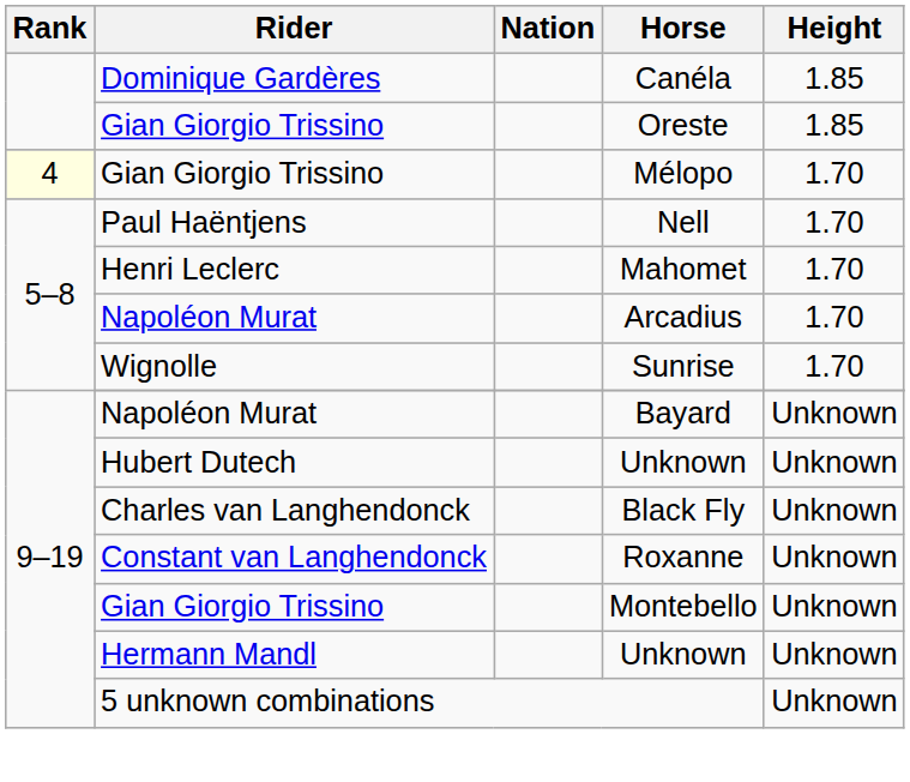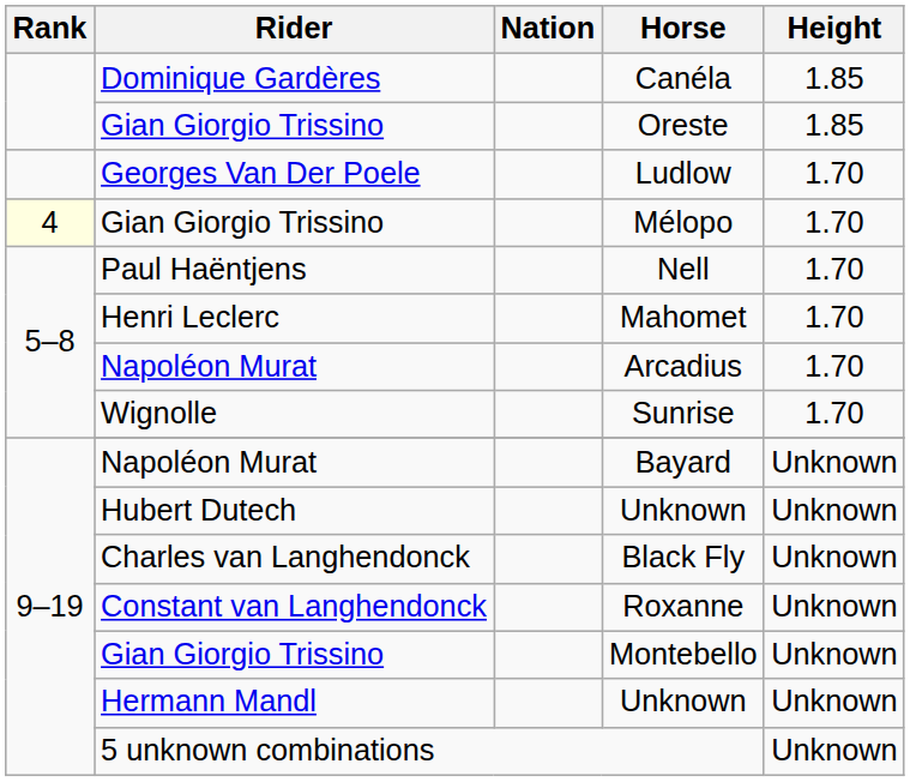+ row: Georges Van Der Poele | Ludlow | 1.70
